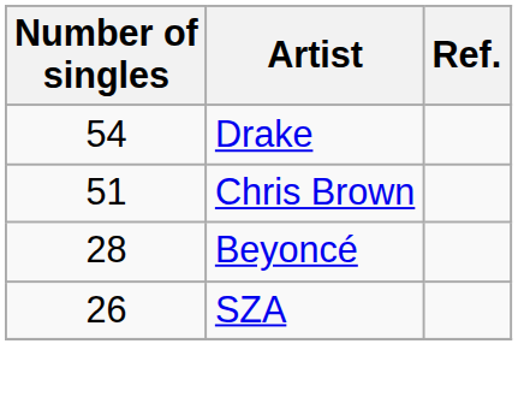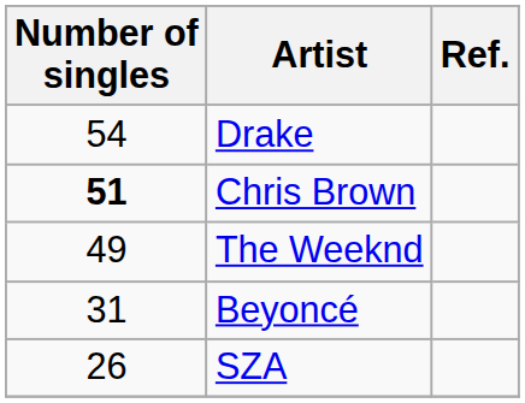Chris Brown | Number of singles: normal -> bold
+ row: 49 | The Weeknd
Beyoncé | Number of singles: 28 -> 31
